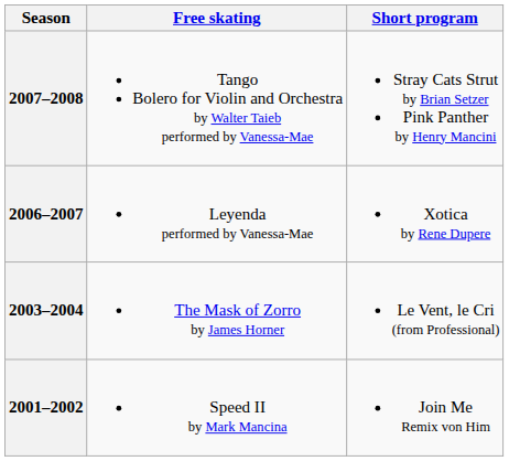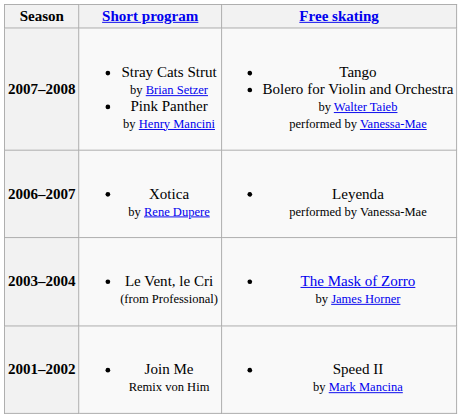columns swapped: Short program <-> Free skating
